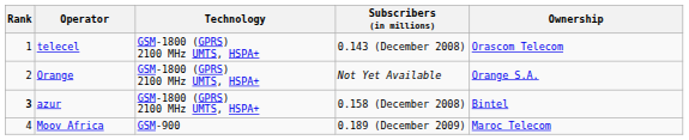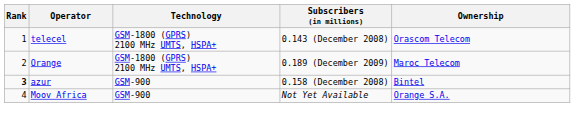Orange | Subscribers (in millions): Not Yet Available -> 0.189 (December 2009)
Orange | Ownership: Orange S.A. -> Maroc Telecom
azur | Technology: GSM-1800 (GPRS) 2100 MHz UMTS, HSPA+ -> GSM-900
Moov Africa | Subscribers (in millions): 0.189 (December 2009) -> Not Yet Available
Moov Africa | Ownership: Maroc Telecom -> Orange S.A.
